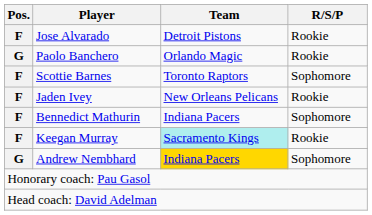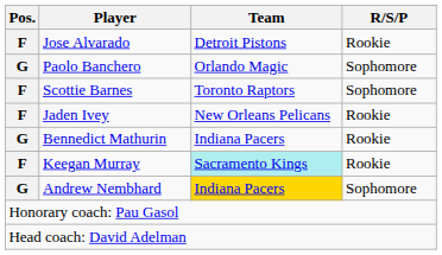Paolo Banchero | R/S/P: Rookie -> Sophomore
Bennedict Mathurin | Pos.: F -> G
Bennedict Mathurin | R/S/P: Sophomore -> Rookie
